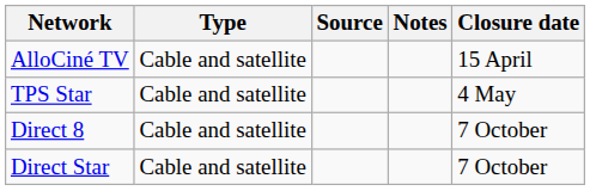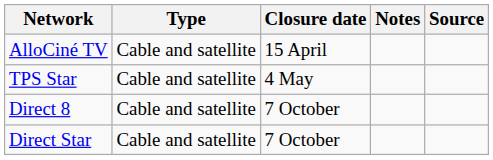columns swapped: Closure date <-> Source
